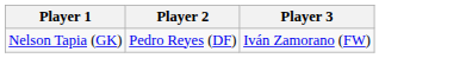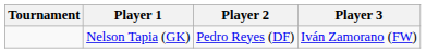+ column: Tournament
